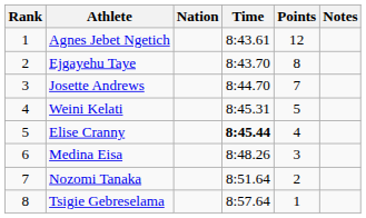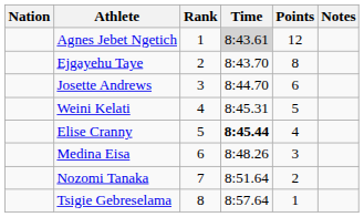columns swapped: Rank <-> Nation
Agnes Jebet Ngetich | Time: no background -> lightgrey background
Josette Andrews | Points: 7 -> 6
